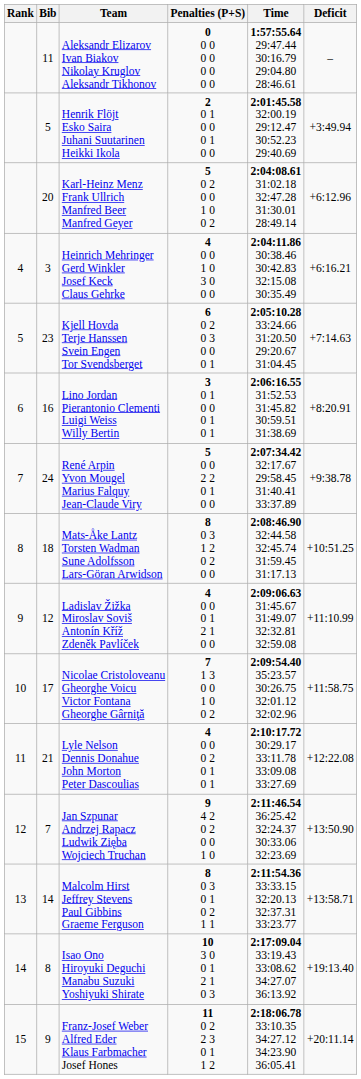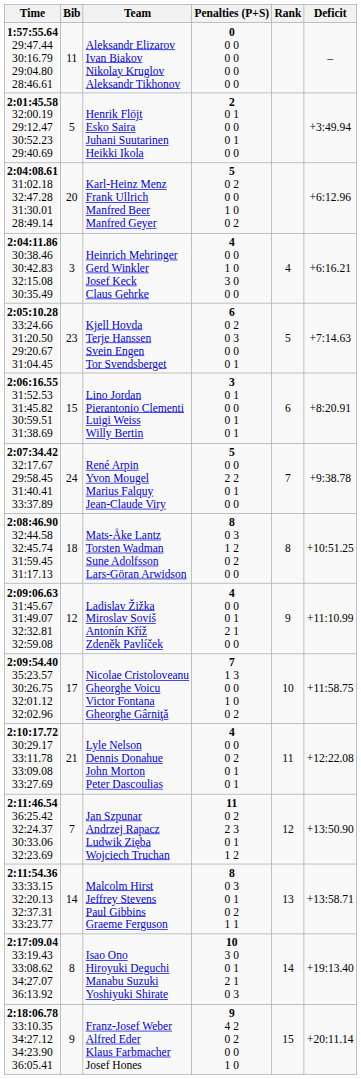columns swapped: Rank <-> Time
Lino Jordan Pierantonio Clementi Luigi Weiss Willy Bertin | Bib: 16 -> 15
Jan Szpunar Andrzej Rapacz Ludwik Zięba Wojciech Truchan | Penalties (P+S): 9 4 2 0 2 0 0 1 0 -> 11 0 2 2 3 0 1 1 2
Franz-Josef Weber Alfred Eder Klaus Farbmacher Josef Hones | Penalties (P+S): 11 0 2 2 3 0 1 1 2 -> 9 4 2 0 2 0 0 1 0
